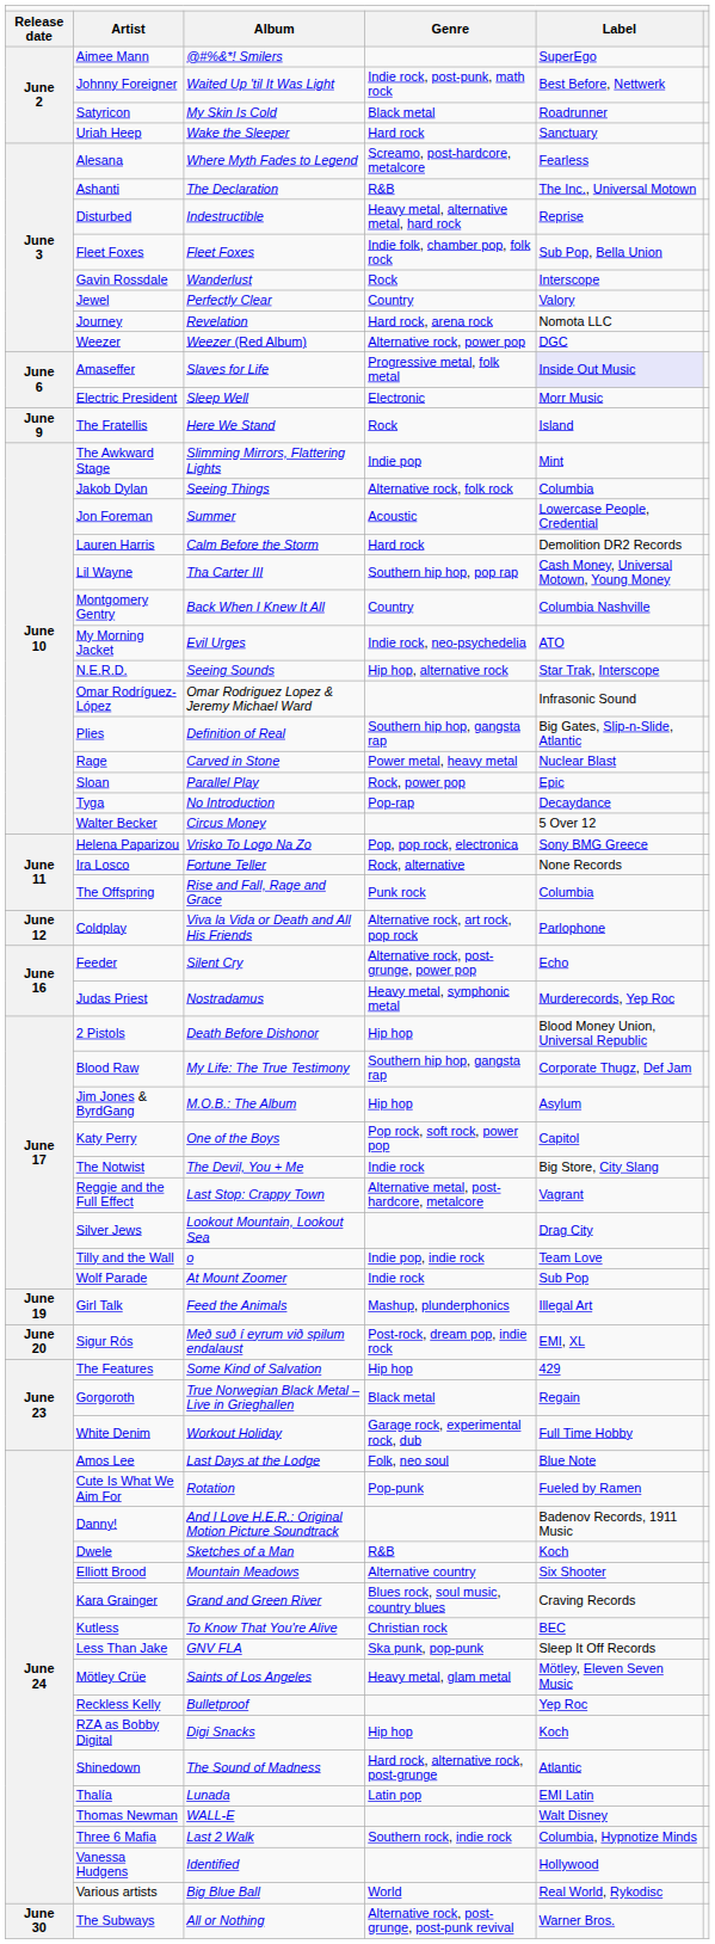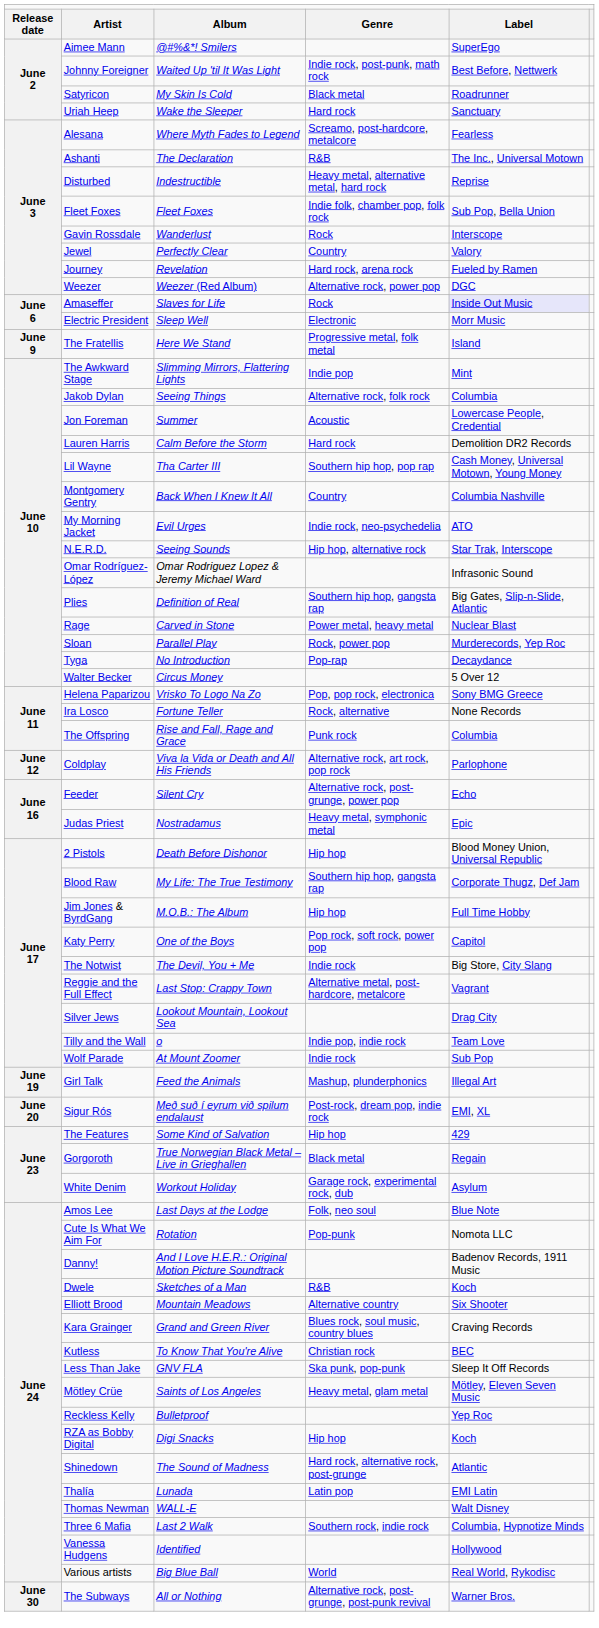Journey | column 5: Nomota LLC -> Fueled by Ramen
Amaseffer | column 4: Progressive metal, folk metal -> Rock
The Fratellis | column 4: Rock -> Progressive metal, folk metal
Sloan | column 5: Epic -> Murderecords, Yep Roc
Judas Priest | column 5: Murderecords, Yep Roc -> Epic
Jim Jones & ByrdGang | column 5: Asylum -> Full Time Hobby
White Denim | column 5: Full Time Hobby -> Asylum
Cute Is What We Aim For | column 5: Fueled by Ramen -> Nomota LLC
